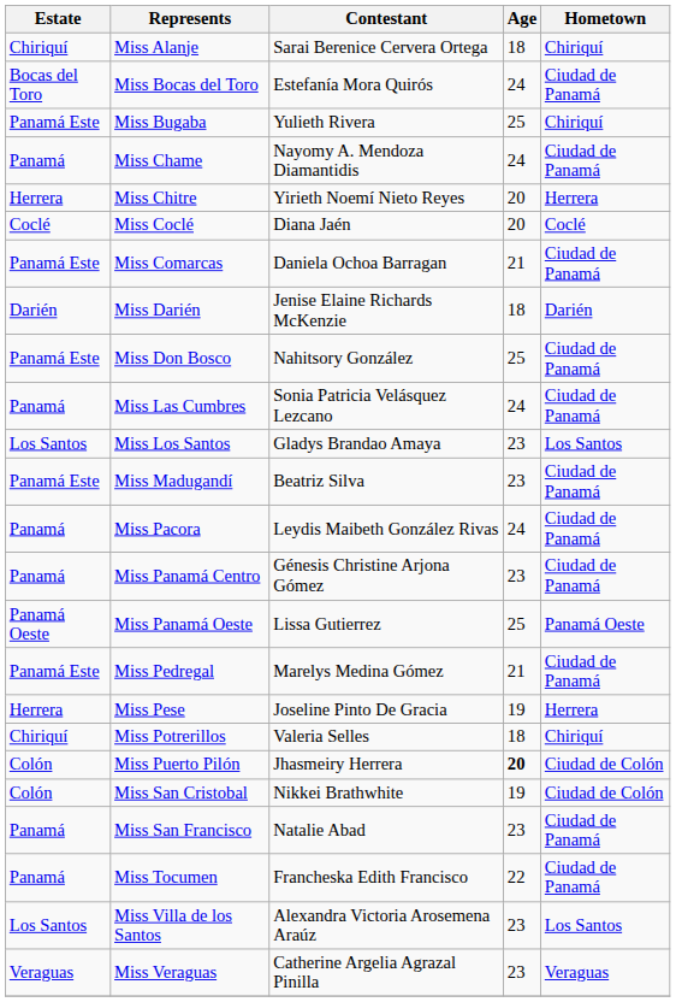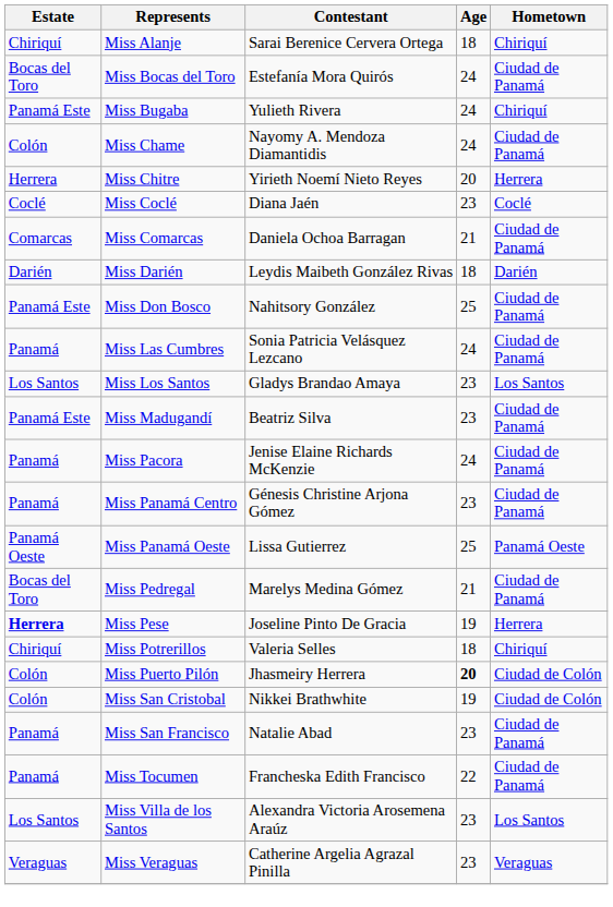Miss Bugaba | Age: 25 -> 24
Miss Chame | Estate: Panamá -> Colón
Miss Coclé | Age: 20 -> 23
Miss Comarcas | Estate: Panamá Este -> Comarcas
Miss Darién | Contestant: Jenise Elaine Richards McKenzie -> Leydis Maibeth González Rivas
Miss Pacora | Contestant: Leydis Maibeth González Rivas -> Jenise Elaine Richards McKenzie
Miss Pedregal | Estate: Panamá Este -> Bocas del Toro
Miss Pese | Estate: normal -> bold
